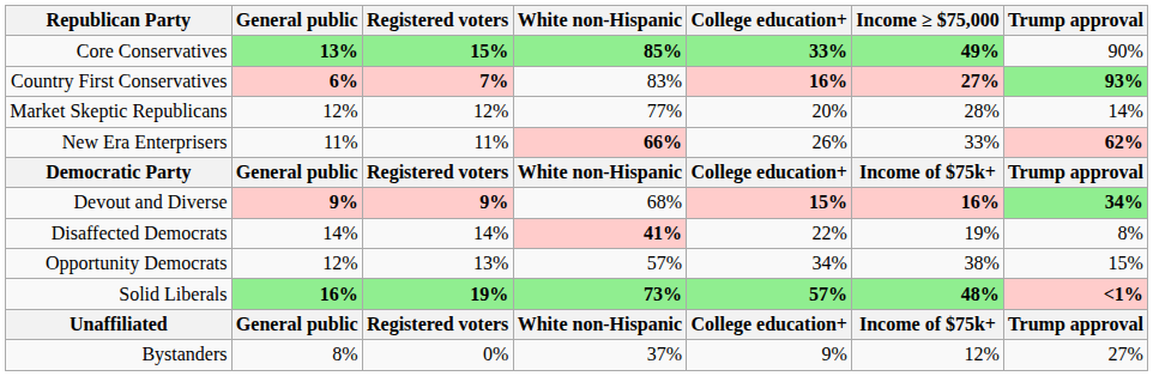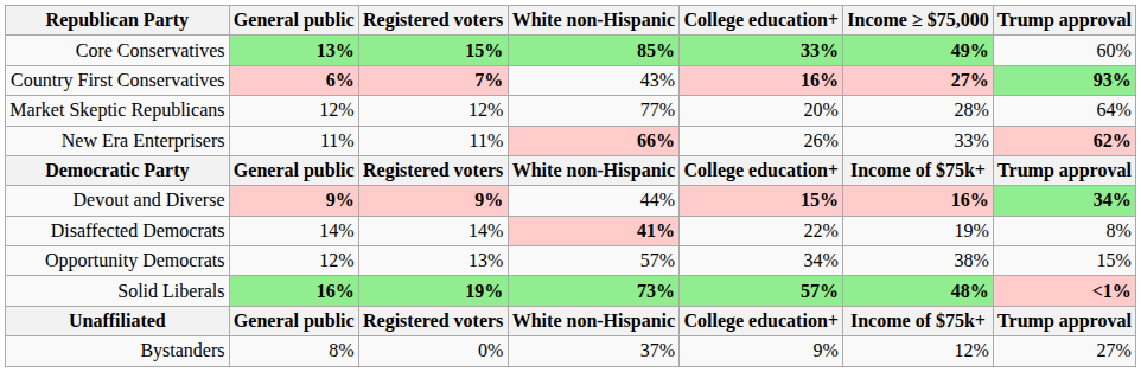Core Conservatives | Trump approval: 90% -> 60%
Country First Conservatives | White non-Hispanic: 83% -> 43%
Market Skeptic Republicans | Trump approval: 14% -> 64%
Devout and Diverse | White non-Hispanic: 68% -> 44%
